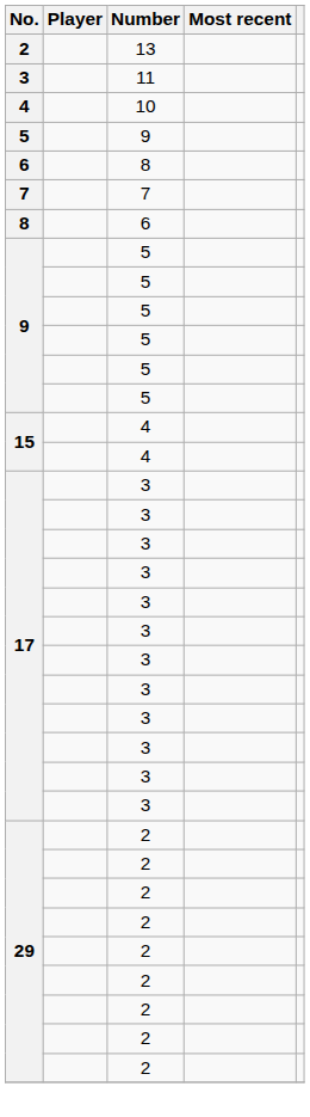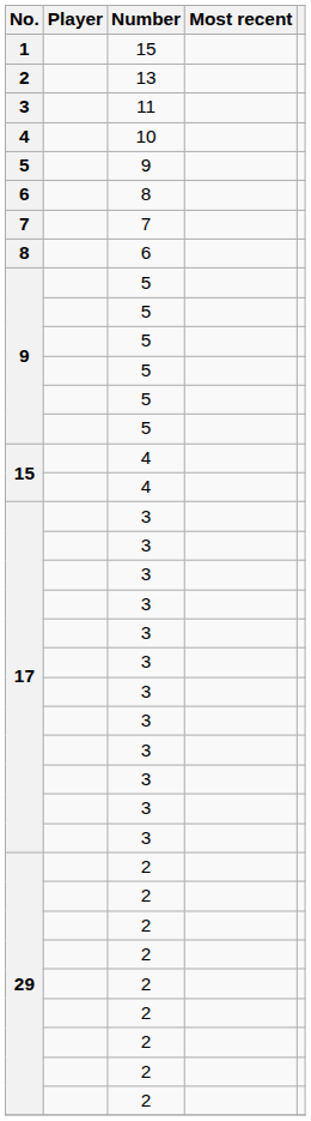+ row: 1 | 15
